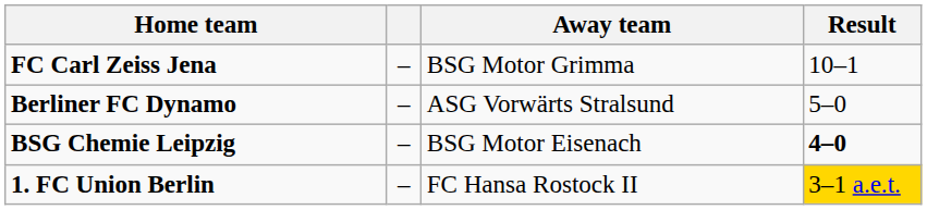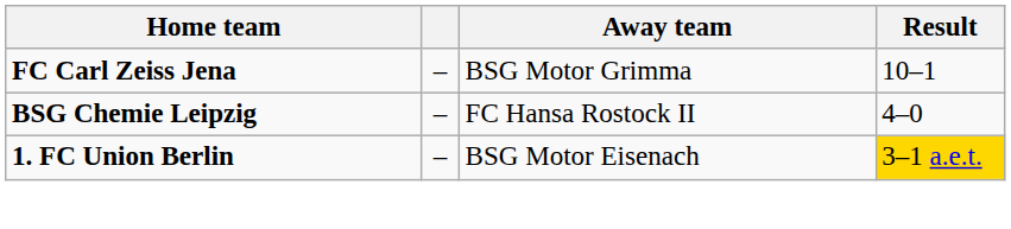- row: Berliner FC Dynamo | – | ASG Vorwärts Stralsund | 5–0
BSG Chemie Leipzig | Away team: BSG Motor Eisenach -> FC Hansa Rostock II
BSG Chemie Leipzig | Result: bold -> normal
1. FC Union Berlin | Away team: FC Hansa Rostock II -> BSG Motor Eisenach
